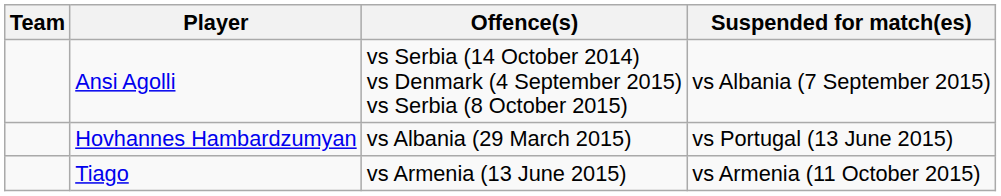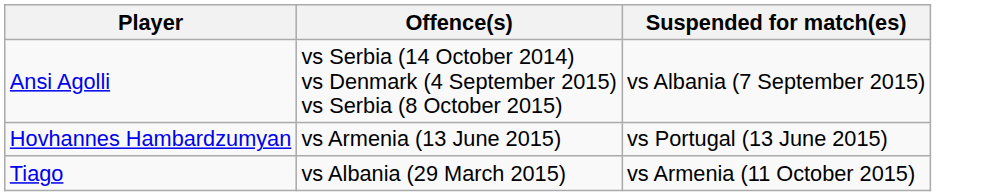- column: Team
Hovhannes Hambardzumyan | Offence(s): vs Albania (29 March 2015) -> vs Armenia (13 June 2015)
Tiago | Offence(s): vs Armenia (13 June 2015) -> vs Albania (29 March 2015)
